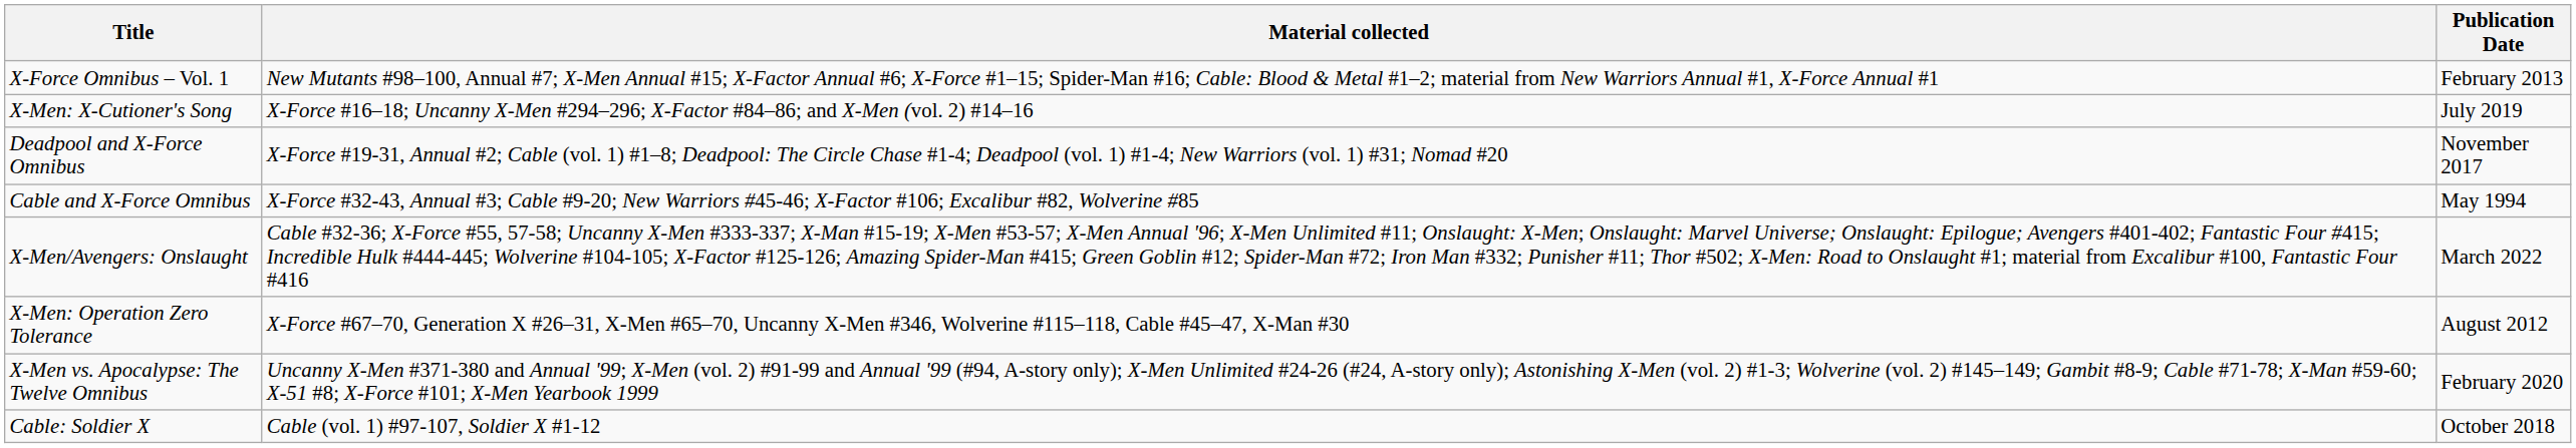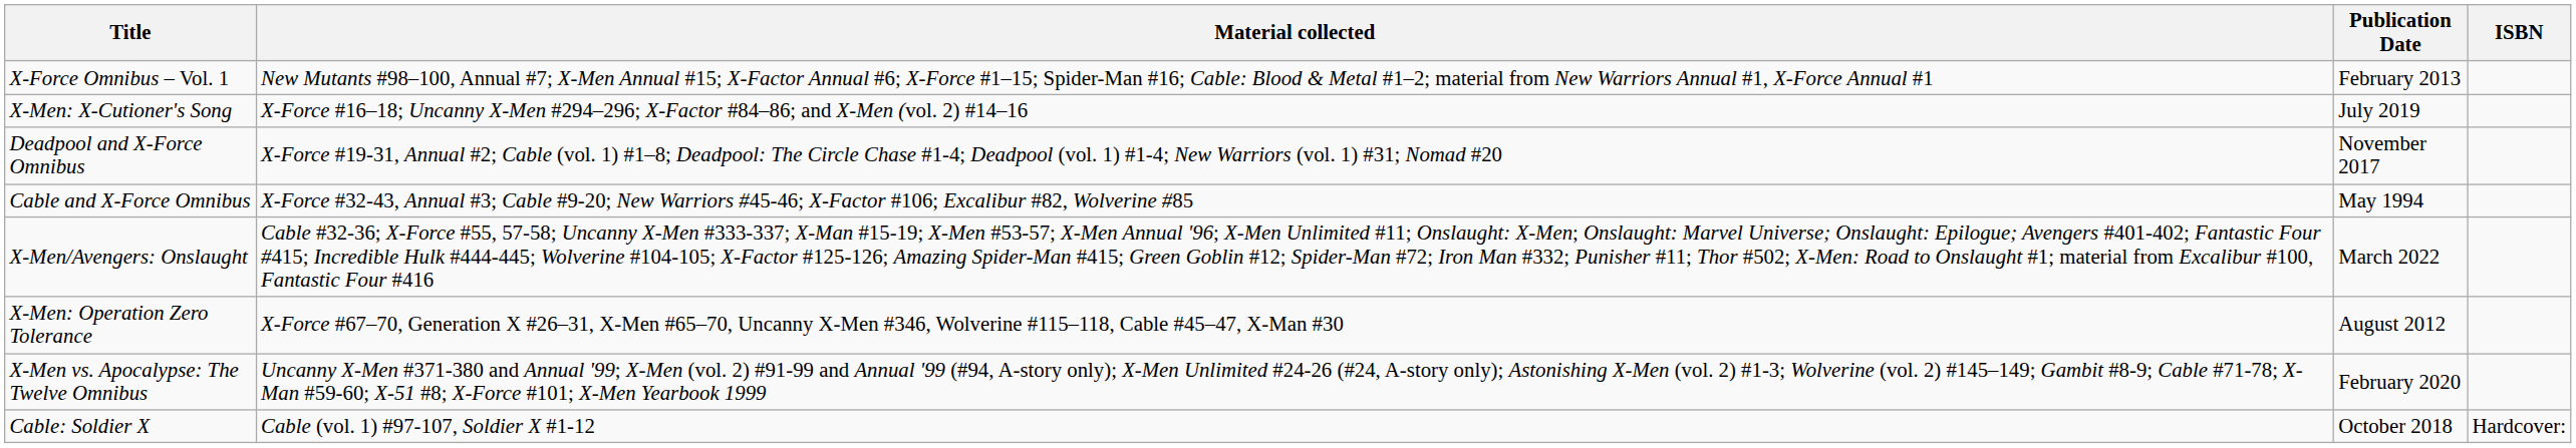+ column: ISBN | Hardcover:
